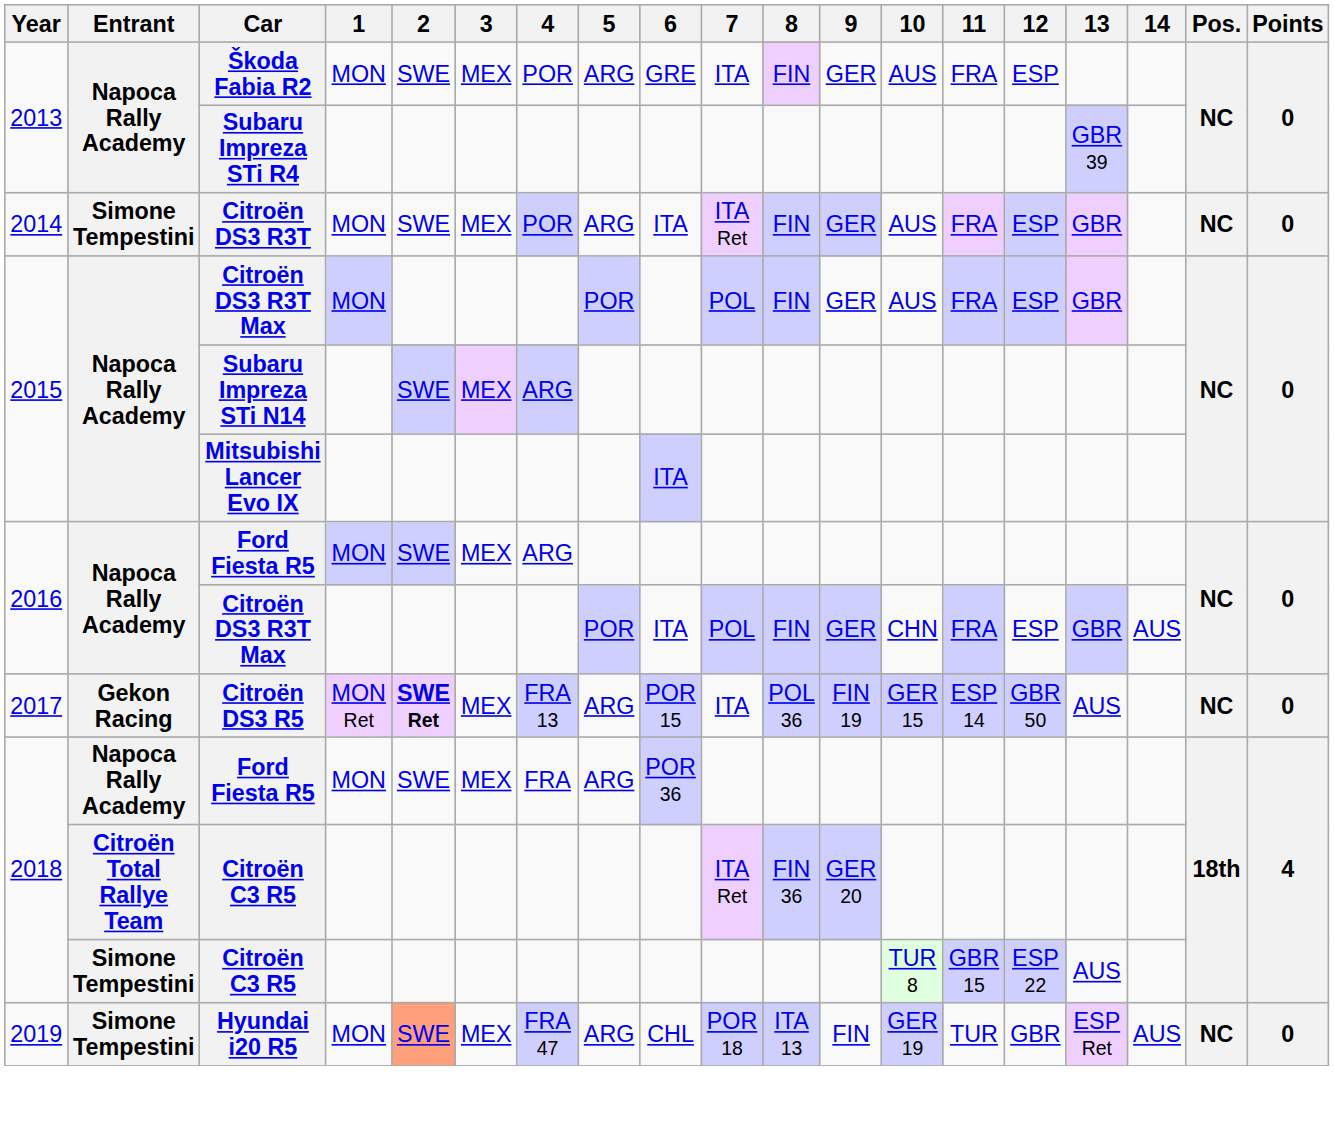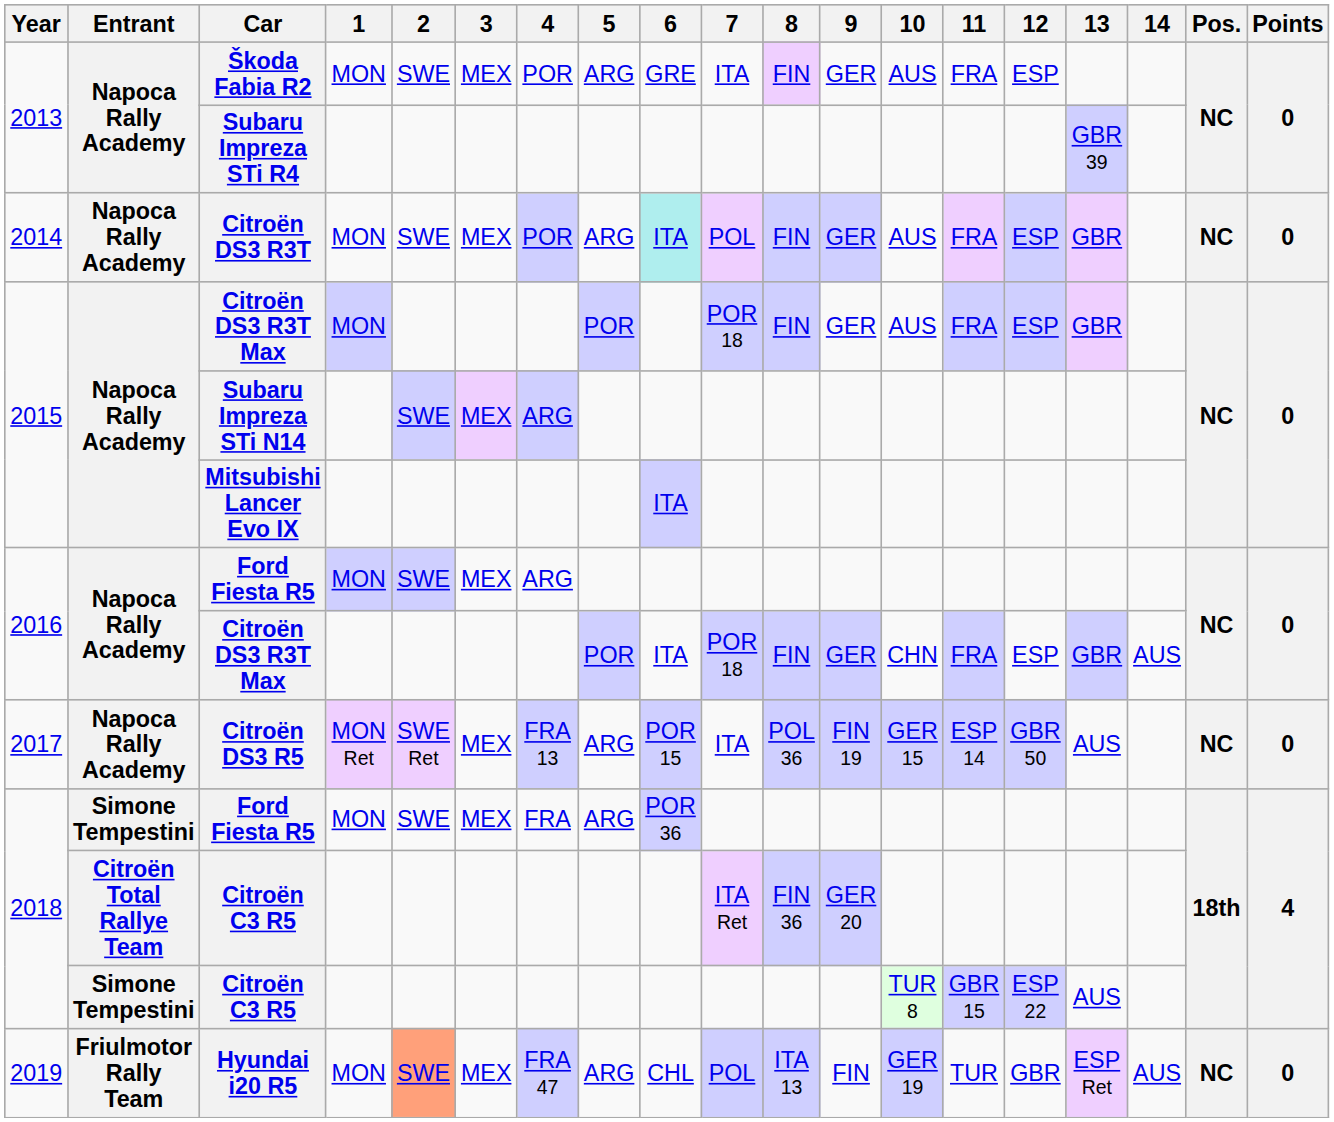Citroën DS3 R3T | Entrant: Simone Tempestini -> Napoca Rally Academy
Citroën DS3 R3T | 6: no background -> paleturquoise background
Citroën DS3 R3T | 7: ITA Ret -> POL
2015 / Citroën DS3 R3T Max | 7: POL -> POR 18
2016 / Citroën DS3 R3T Max | 7: POL -> POR 18
Citroën DS3 R5 | Entrant: Gekon Racing -> Napoca Rally Academy
Citroën DS3 R5 | 2: bold -> normal
2018 / Ford Fiesta R5 | Entrant: Napoca Rally Academy -> Simone Tempestini
Hyundai i20 R5 | Entrant: Simone Tempestini -> Friulmotor Rally Team
Hyundai i20 R5 | 7: POR 18 -> POL
